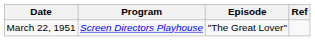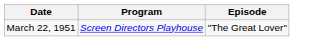- column: Ref
